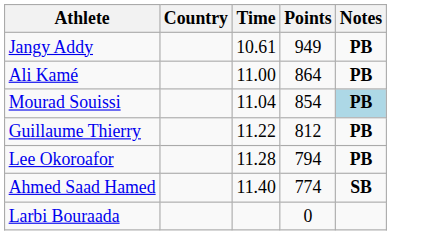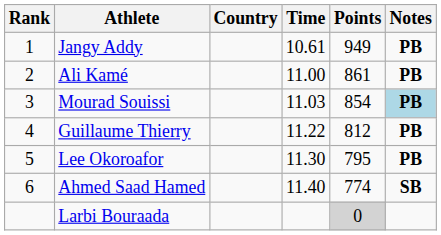+ column: Rank | 1 | 2 | 3 | 4 | 5 | 6
Ali Kamé | Points: 864 -> 861
Mourad Souissi | Time: 11.04 -> 11.03
Lee Okoroafor | Time: 11.28 -> 11.30
Lee Okoroafor | Points: 794 -> 795
Larbi Bouraada | Points: no background -> lightgrey background
